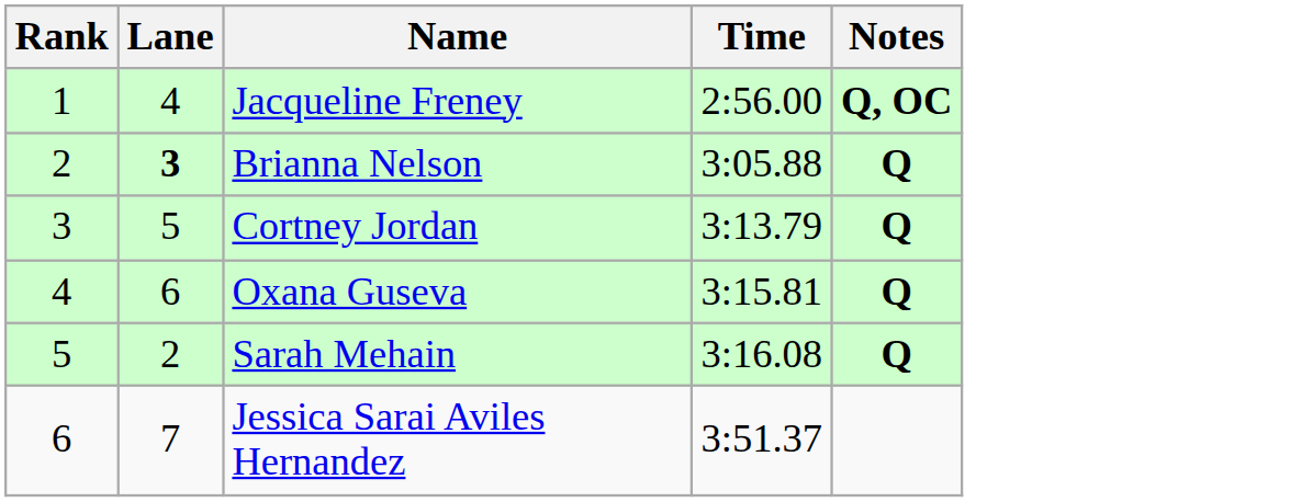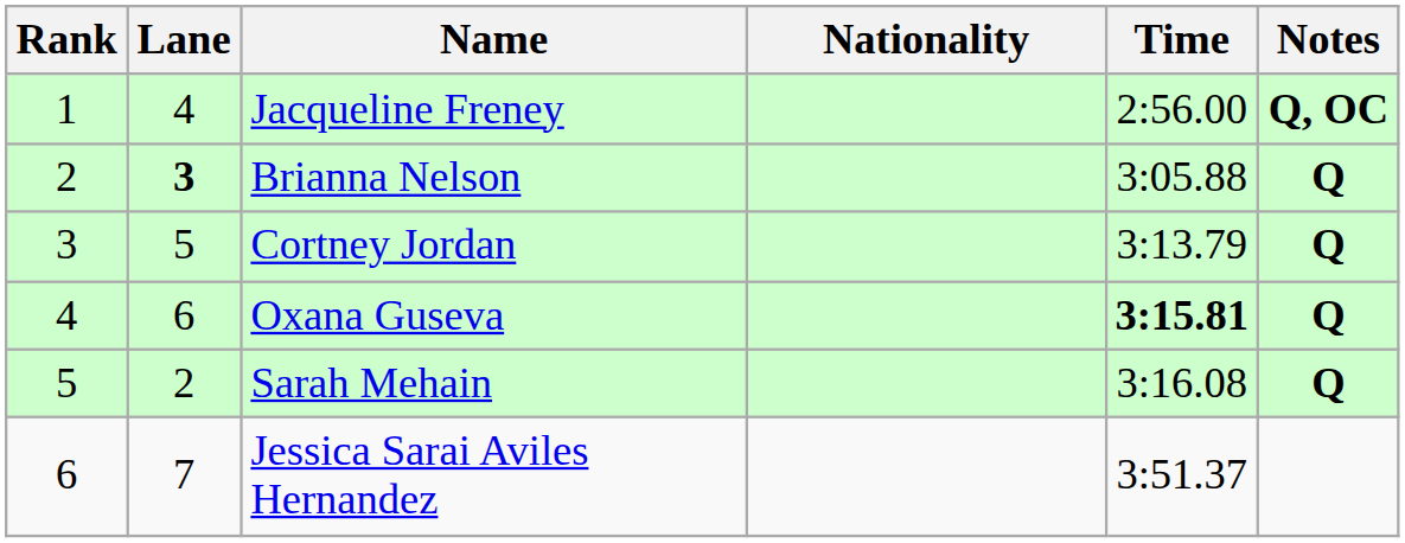+ column: Nationality
Oxana Guseva | Time: normal -> bold
